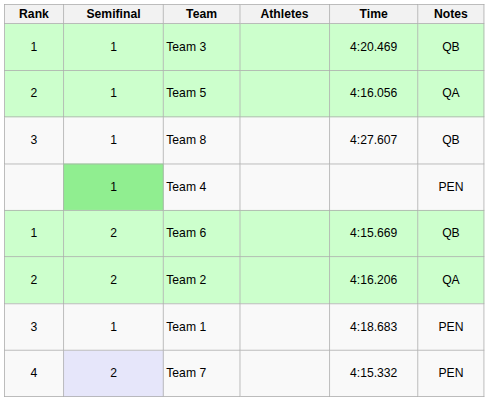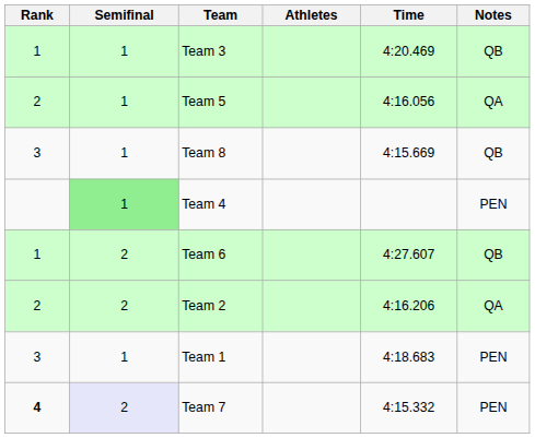Team 8 | Time: 4:27.607 -> 4:15.669
Team 6 | Time: 4:15.669 -> 4:27.607
Team 7 | Rank: normal -> bold
